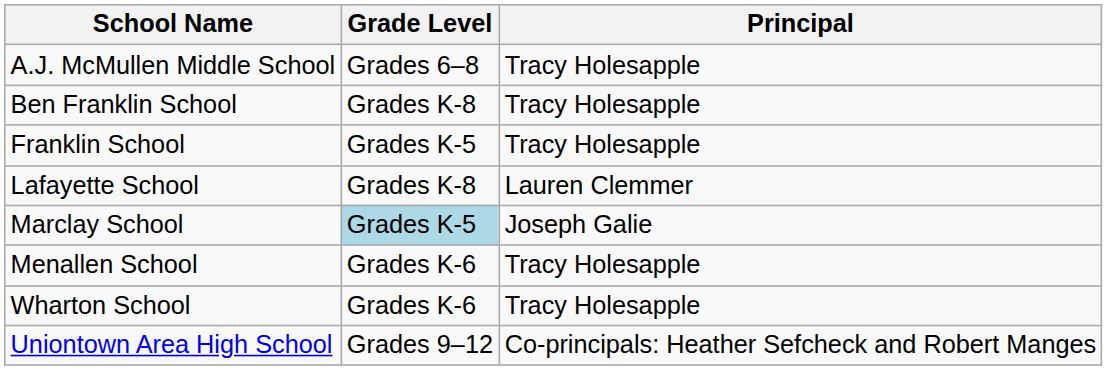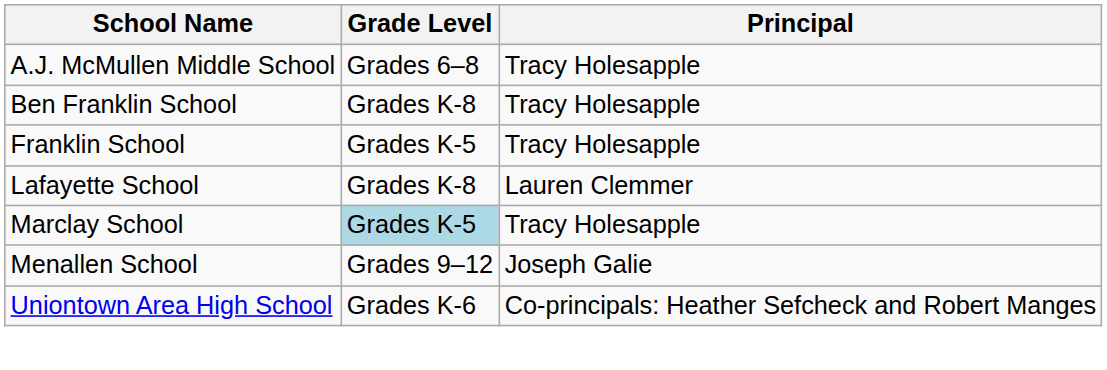Marclay School | Principal: Joseph Galie -> Tracy Holesapple
Menallen School | Grade Level: Grades K-6 -> Grades 9–12
Menallen School | Principal: Tracy Holesapple -> Joseph Galie
- row: Wharton School | Grades K-6 | Tracy Holesapple
Uniontown Area High School | Grade Level: Grades 9–12 -> Grades K-6
